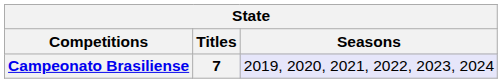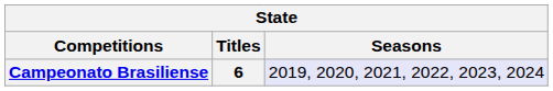Campeonato Brasiliense | Titles: 7 -> 6
